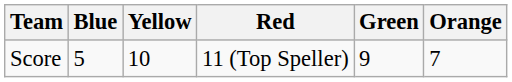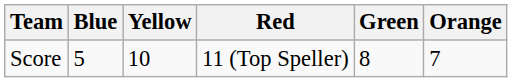Score | Green: 9 -> 8
